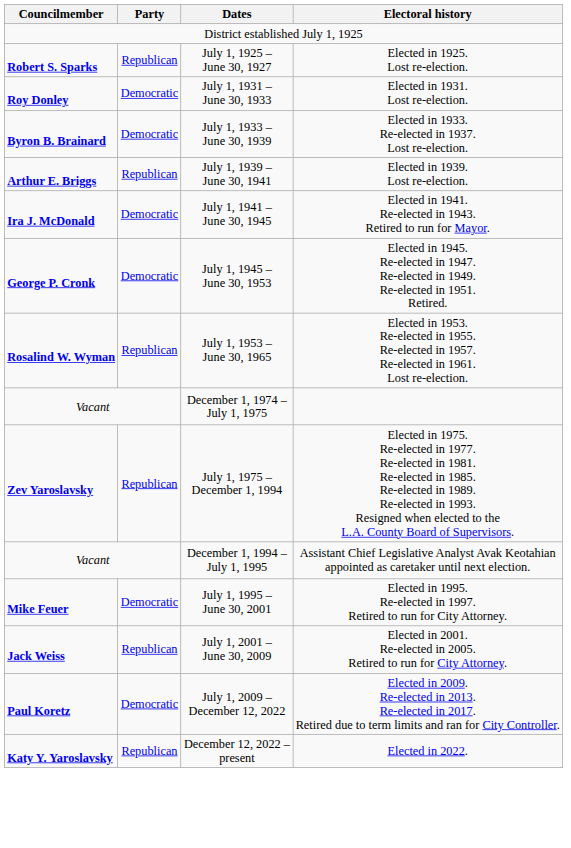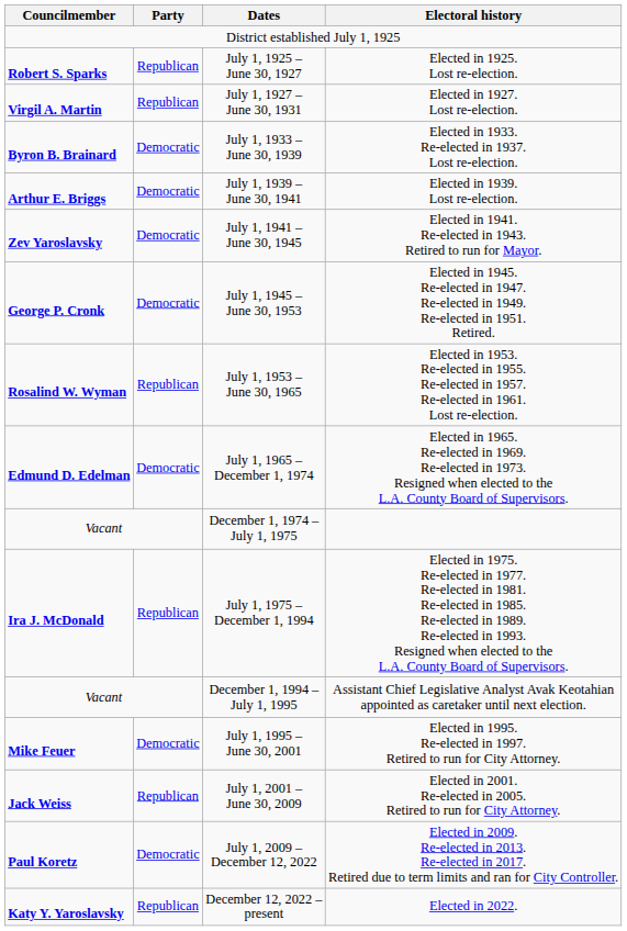+ row: Virgil A. Martin | Republican | July 1, 1927 – June 30, 1931 | Elected in 1927. Lost re-election.
- row: Roy Donley | Democratic | July 1, 1931 – June 30, 1933 | Elected in 1931. Lost re-election.
July 1, 1939 – June 30, 1941 | Party: Republican -> Democratic
July 1, 1941 – June 30, 1945 | Councilmember: Ira J. McDonald -> Zev Yaroslavsky
+ row: Edmund D. Edelman | Democratic | July 1, 1965 – December 1, 1974 | Elected in 1965. Re-elected in 1969. Re-elected in 1973. Resigned when elected to the L.A. County Board of Supervisors.
July 1, 1975 – December 1, 1994 | Councilmember: Zev Yaroslavsky -> Ira J. McDonald
